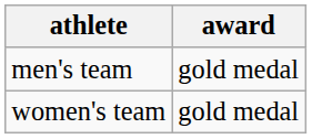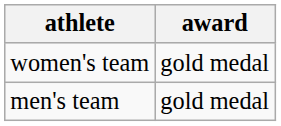rows swapped: men's team <-> women's team
